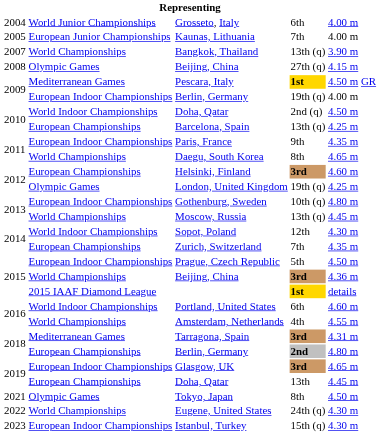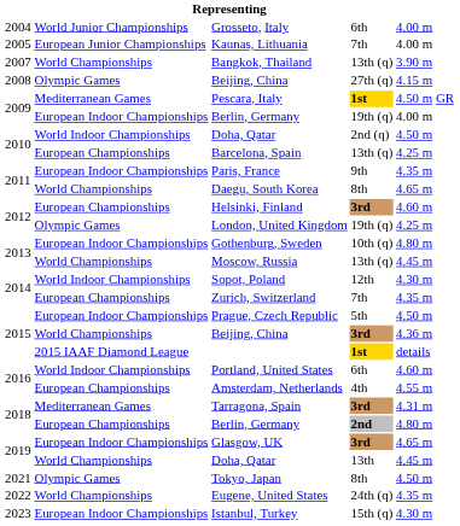Amsterdam, Netherlands | column 2: World Championships -> European Championships
Doha, Qatar / 13th | column 2: European Championships -> World Championships
Eugene, United States | column 5: 4.30 m -> 4.35 m
